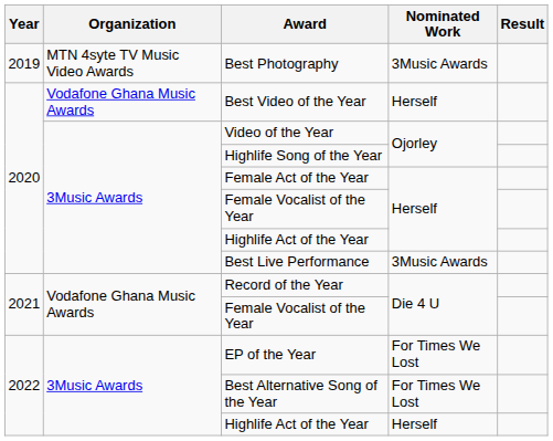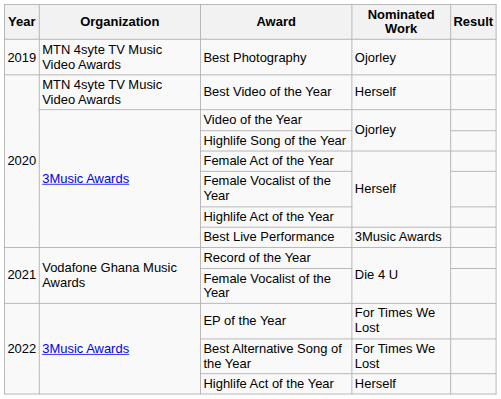Best Photography | Nominated Work: 3Music Awards -> Ojorley
Best Video of the Year | Organization: Vodafone Ghana Music Awards -> MTN 4syte TV Music Video Awards
